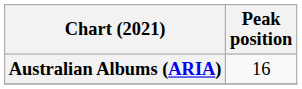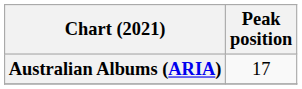Australian Albums (ARIA) | Peak position: 16 -> 17
